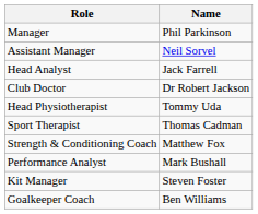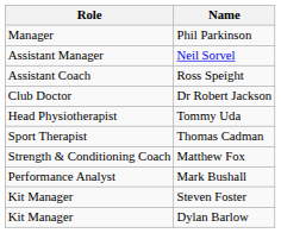+ row: Assistant Coach | Ross Speight
- row: Head Analyst | Jack Farrell
+ row: Kit Manager | Dylan Barlow
- row: Goalkeeper Coach | Ben Williams
